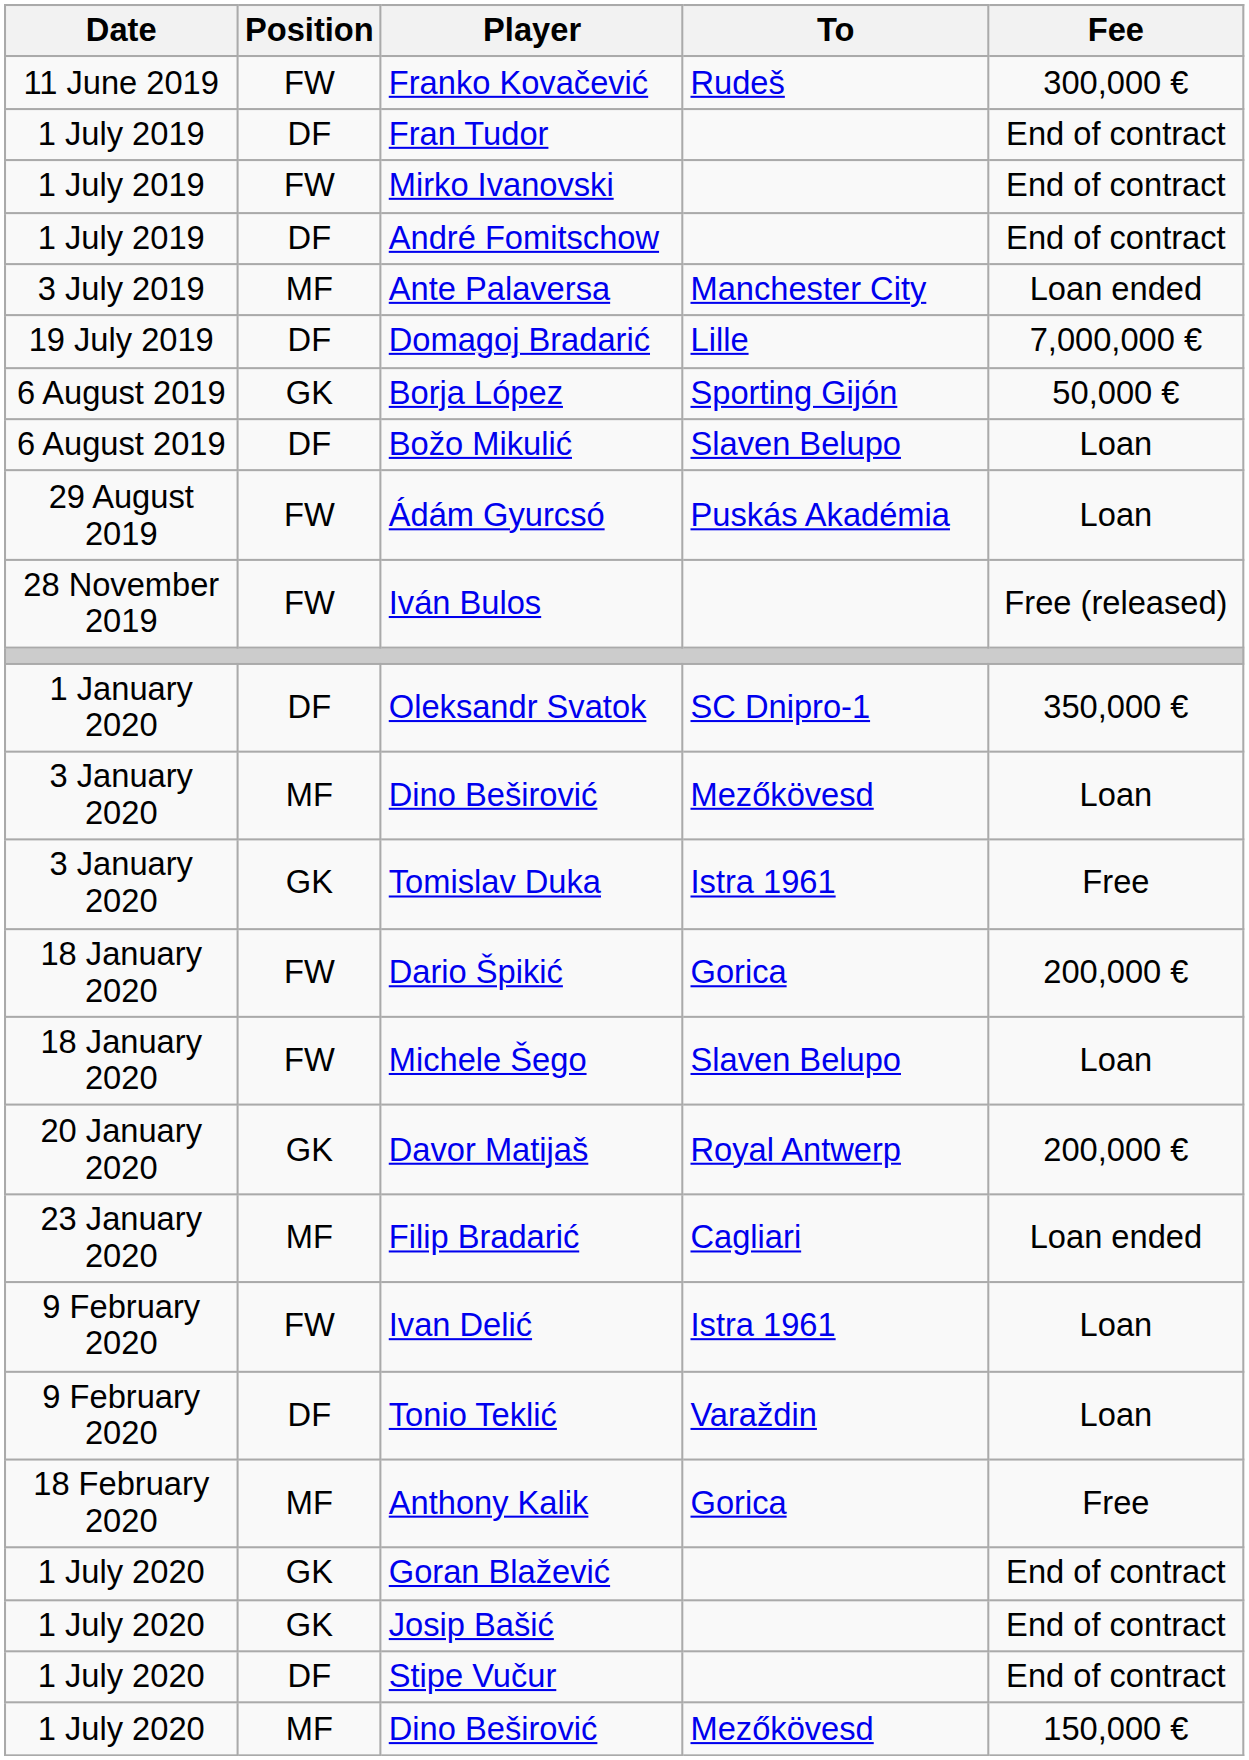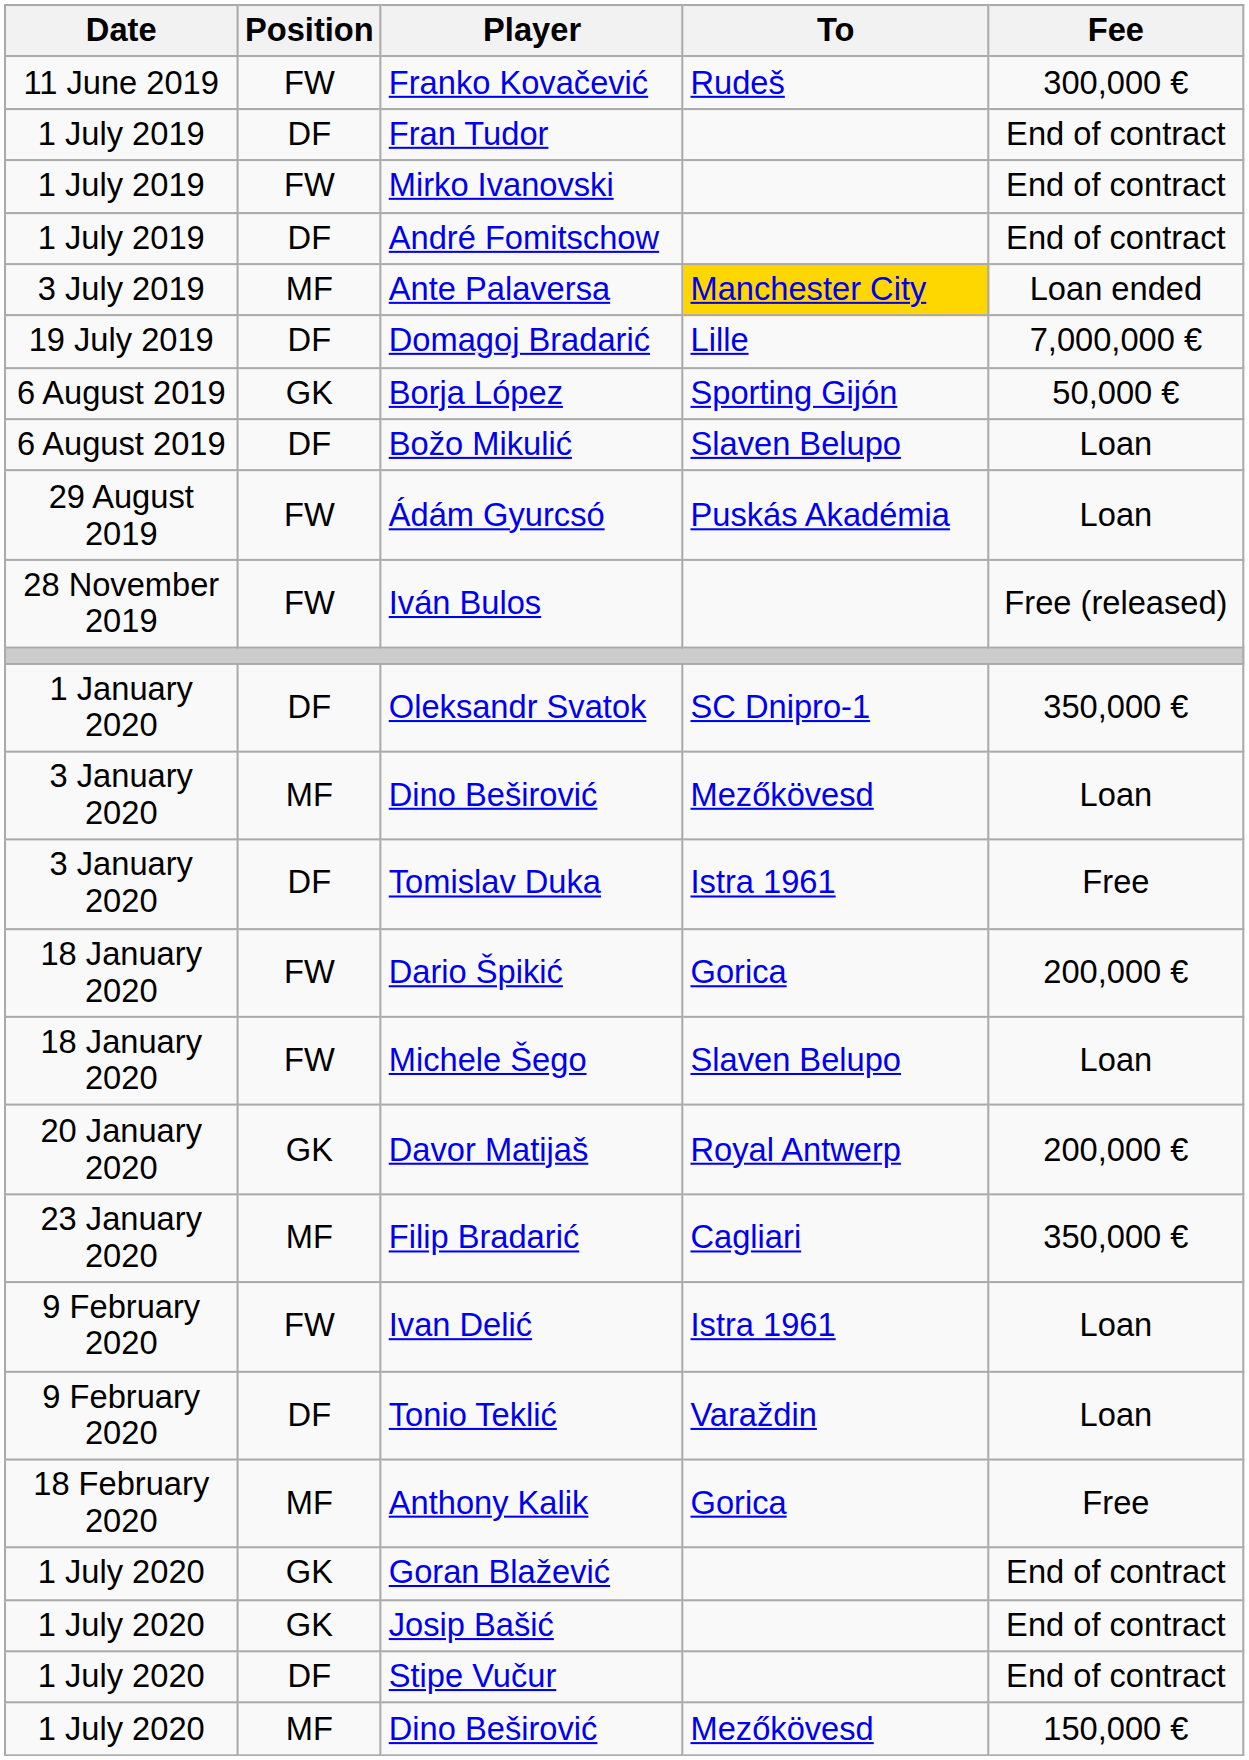Ante Palaversa | To: no background -> gold background
Tomislav Duka | Position: GK -> DF
Filip Bradarić | Fee: Loan ended -> 350,000 €
